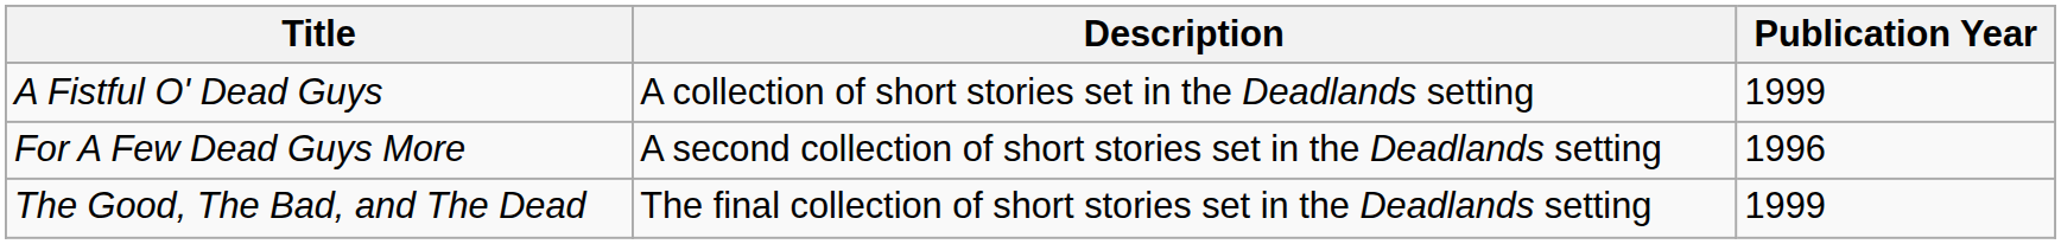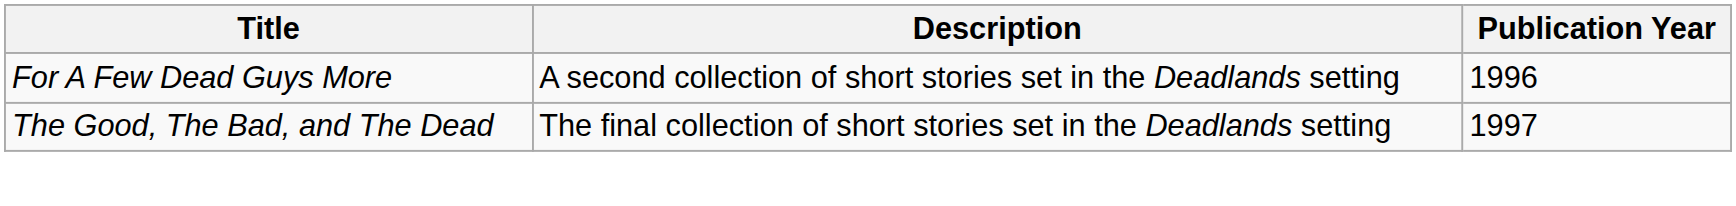- row: A Fistful O' Dead Guys | A collection of short stories set in the Deadlands setting | 1999
The Good, The Bad, and The Dead | Publication Year: 1999 -> 1997
